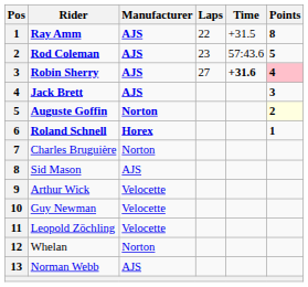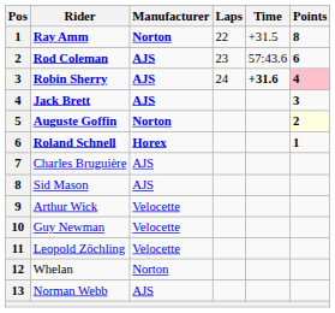Ray Amm | Manufacturer: AJS -> Norton
Rod Coleman | Points: 5 -> 6
Robin Sherry | Laps: 27 -> 24
Charles Bruguière | Manufacturer: Norton -> AJS
